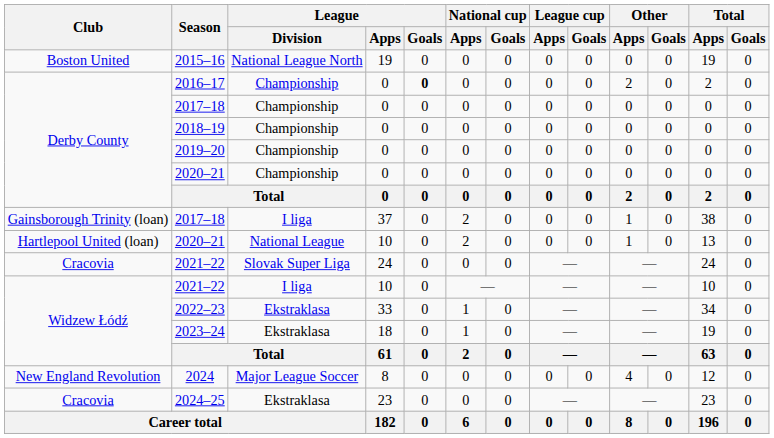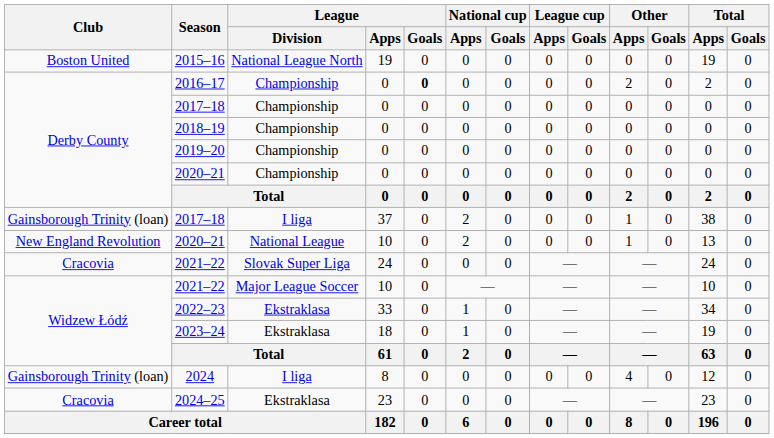2020–21 / 10 | Club: Hartlepool United (loan) -> New England Revolution
2021–22 / 10 | League / Division: I liga -> Major League Soccer
2024 | Club: New England Revolution -> Gainsborough Trinity (loan)
2024 | League / Division: Major League Soccer -> I liga
